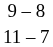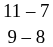rows swapped: 11 – 7 <-> 9 – 8
